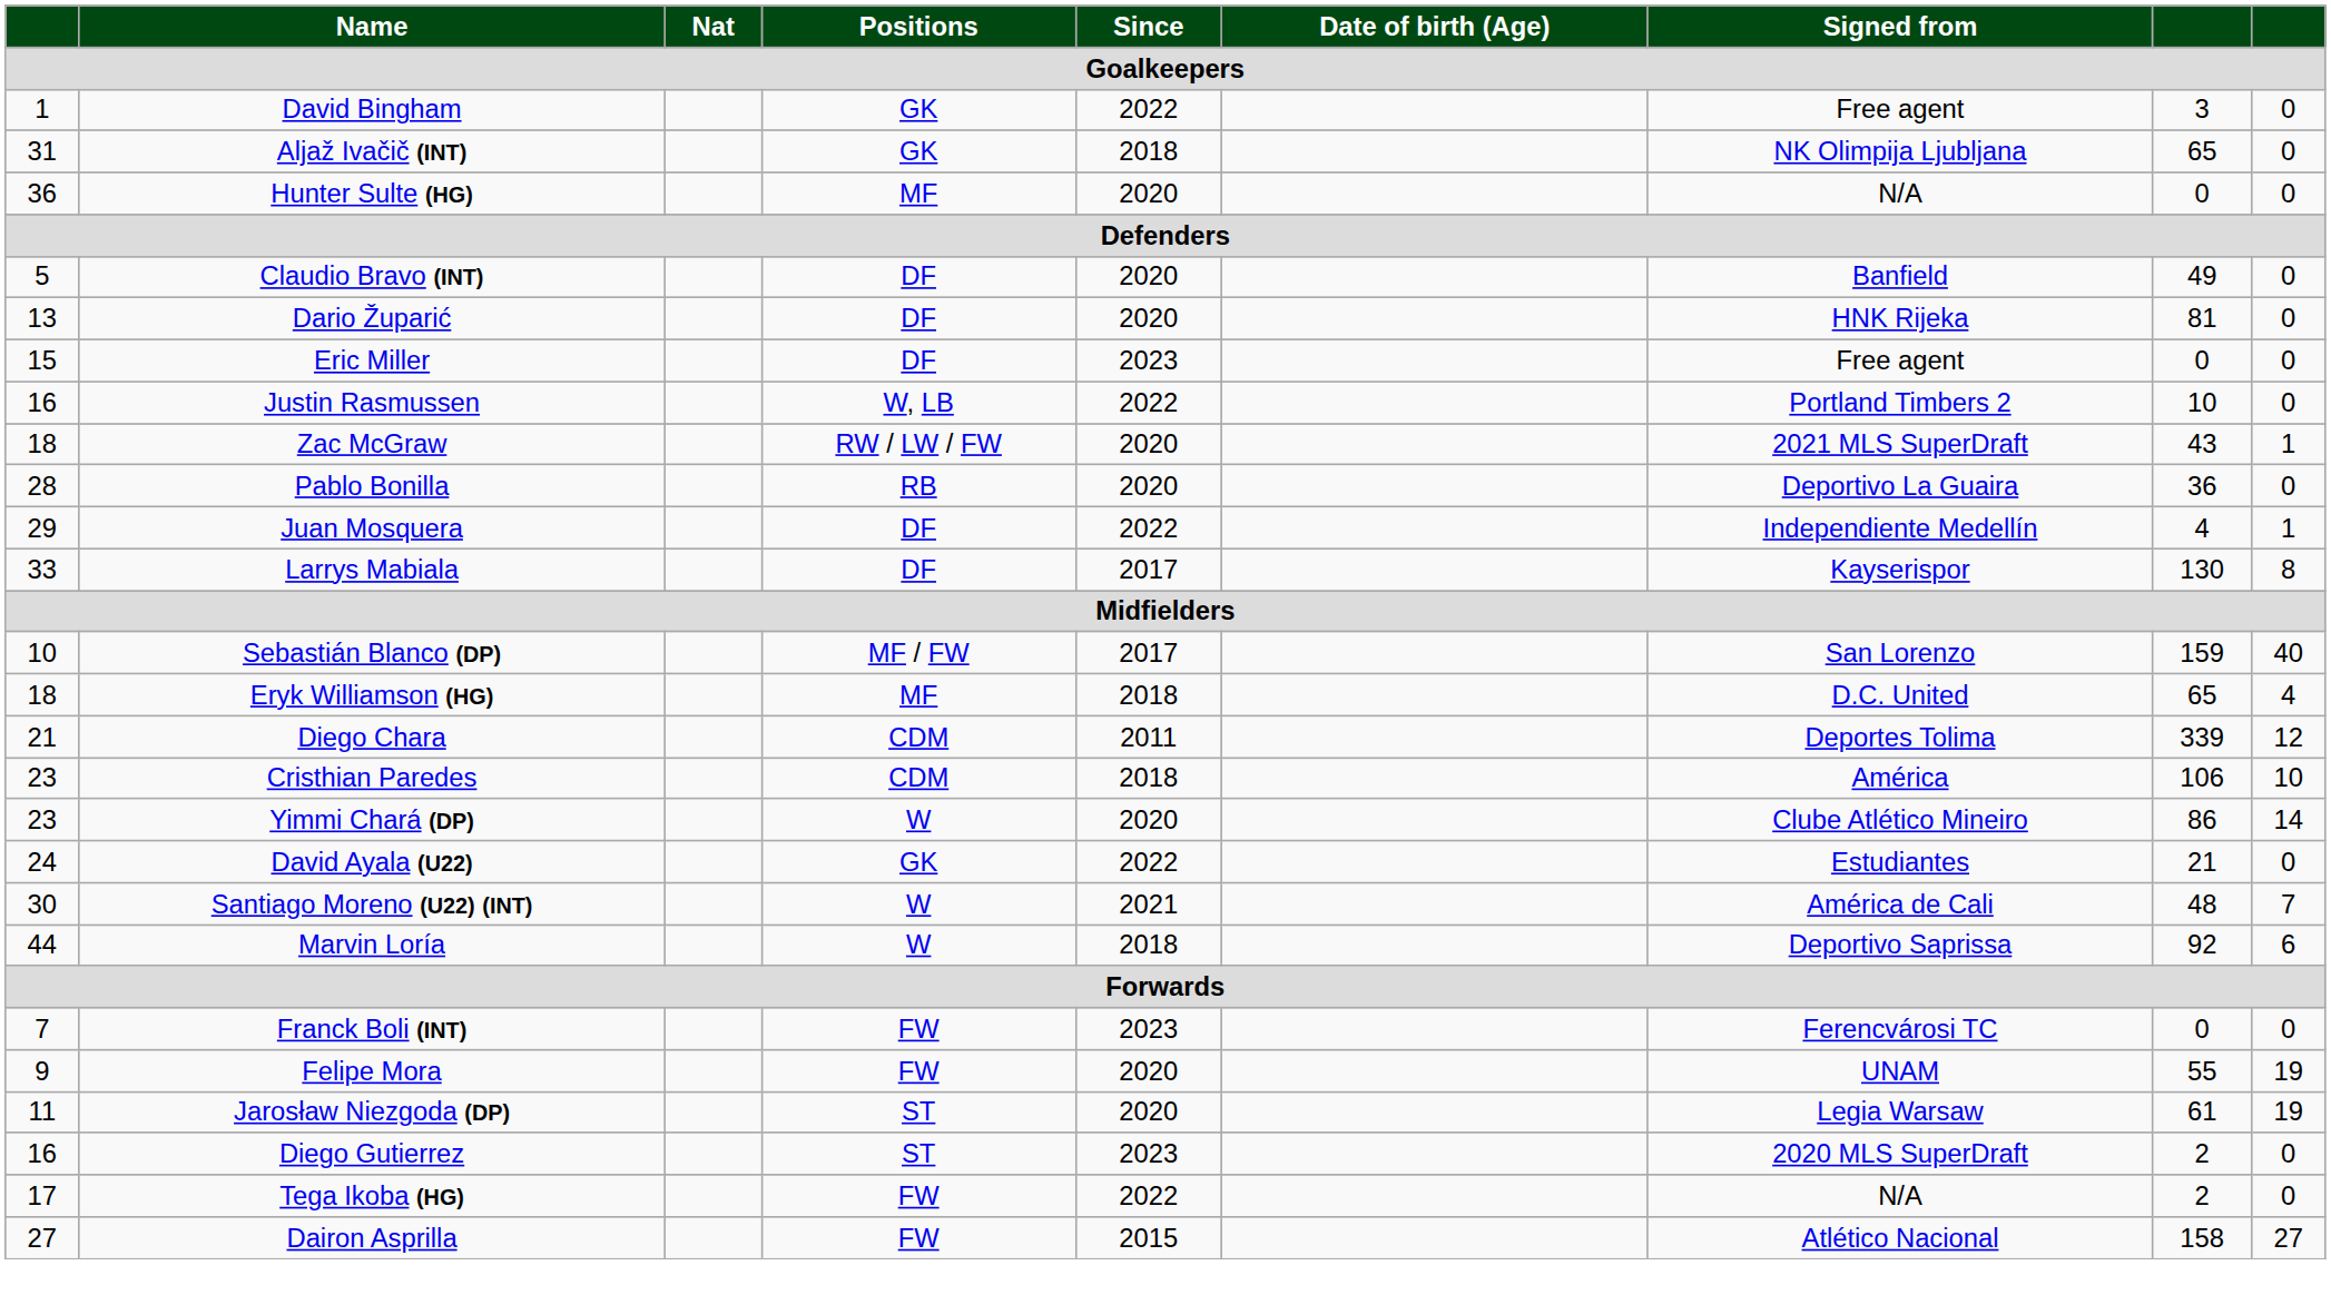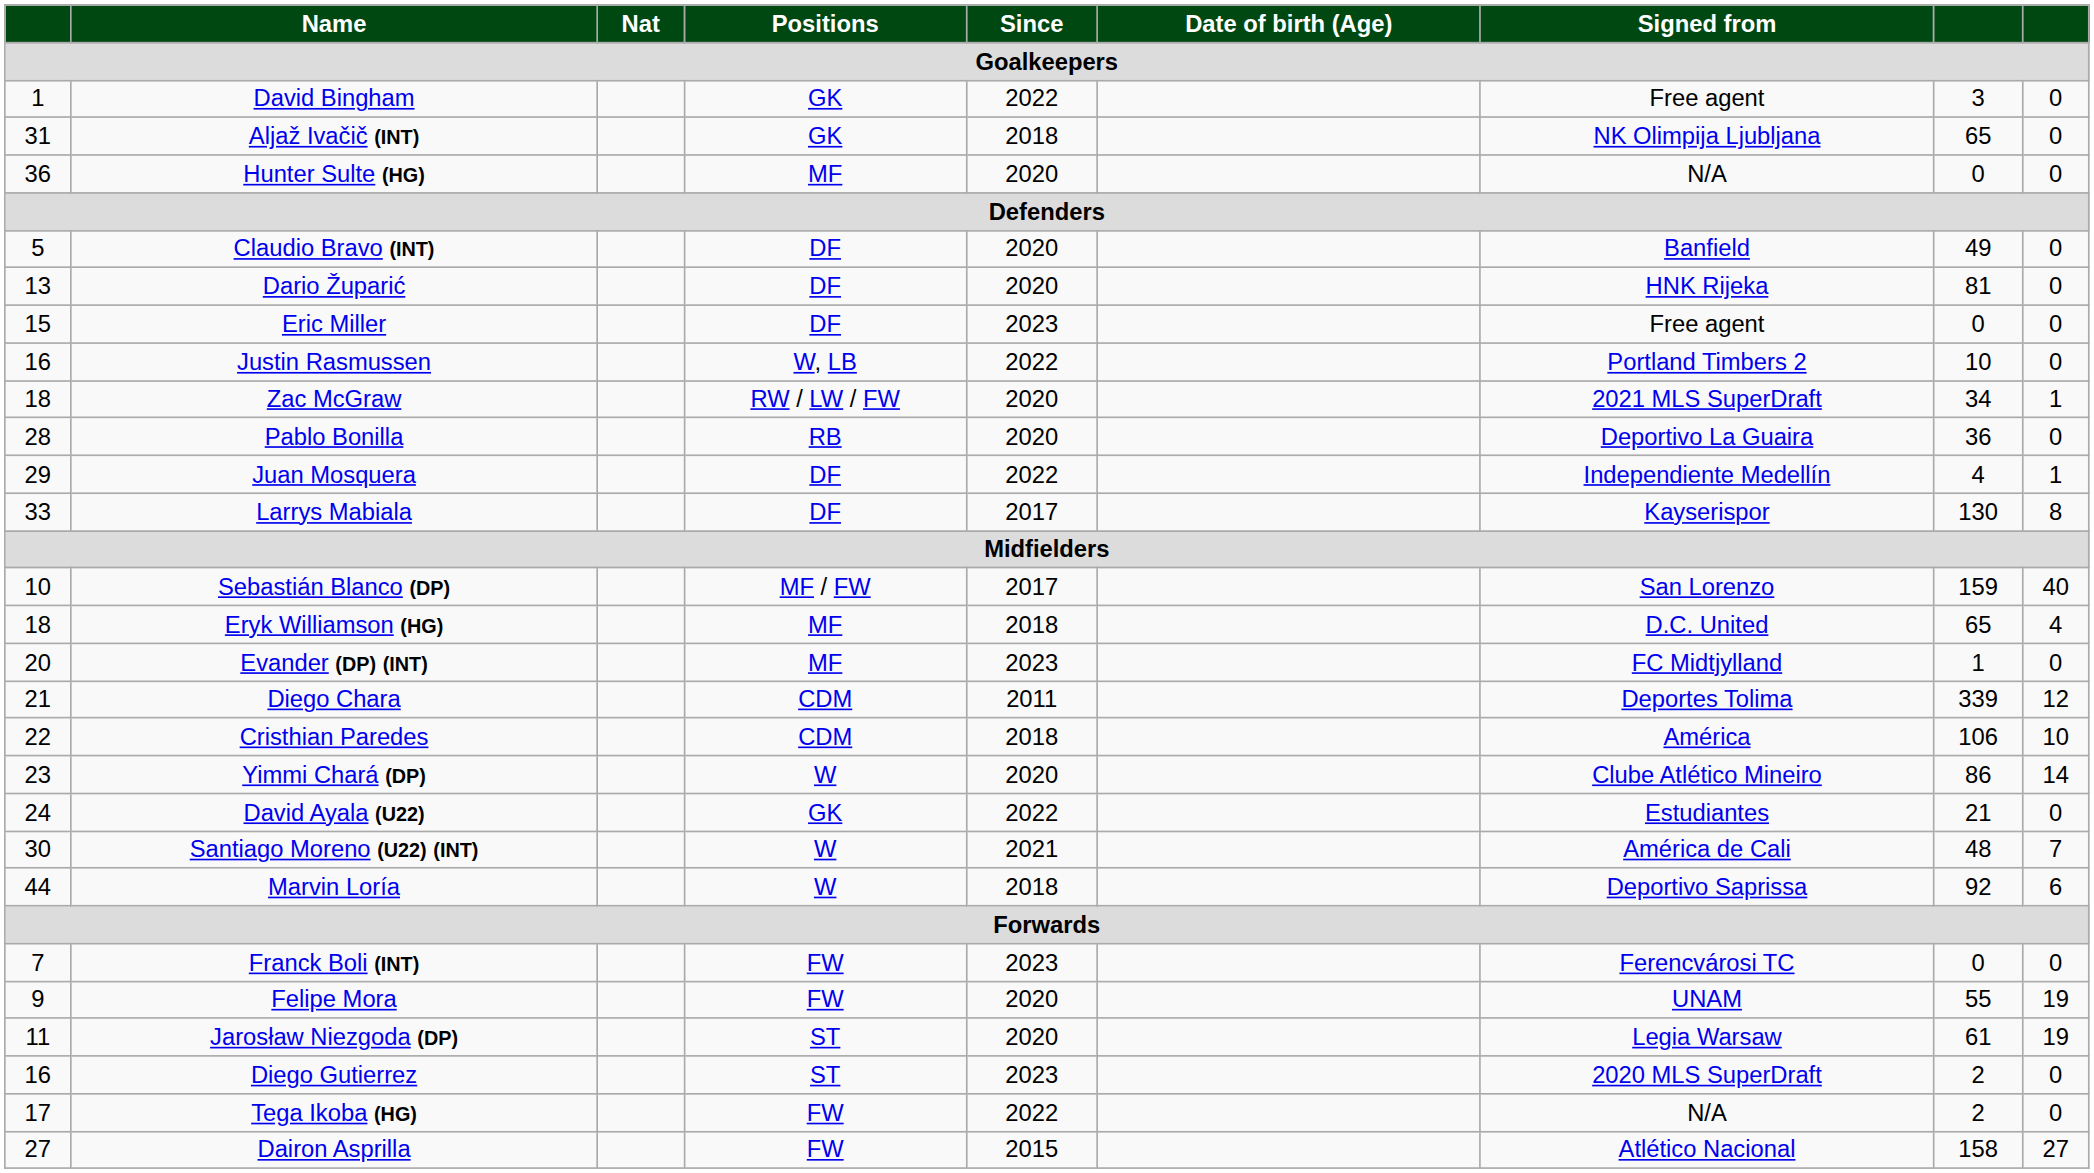Zac McGraw | column 8: 43 -> 34
+ row: 20 | Evander (DP) (INT) | MF | 2023 | FC Midtjylland | 1 | 0
Cristhian Paredes | column 1: 23 -> 22
